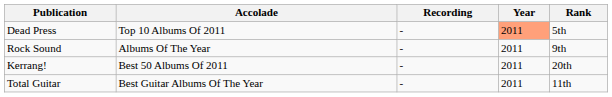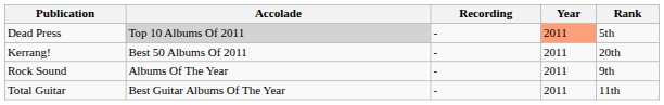Dead Press | Accolade: no background -> lightgrey background
rows swapped: Rock Sound <-> Kerrang!
